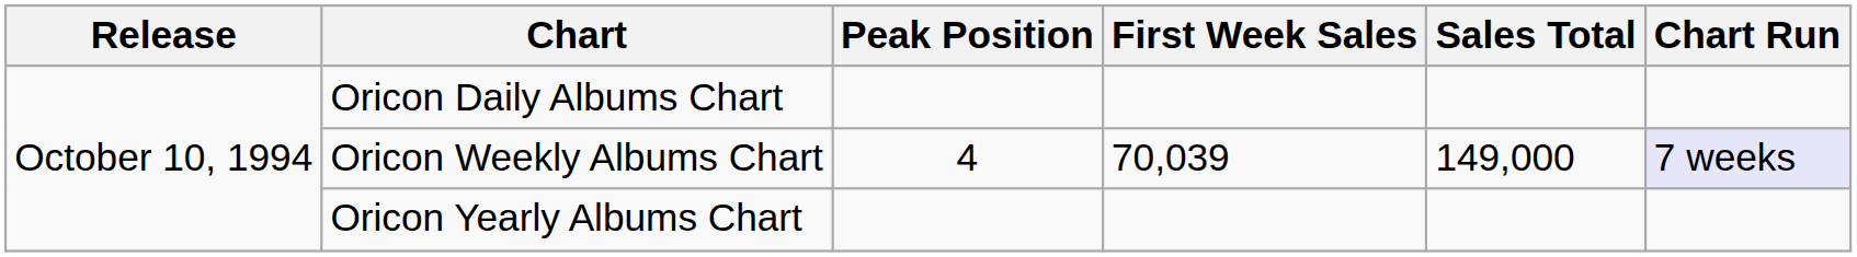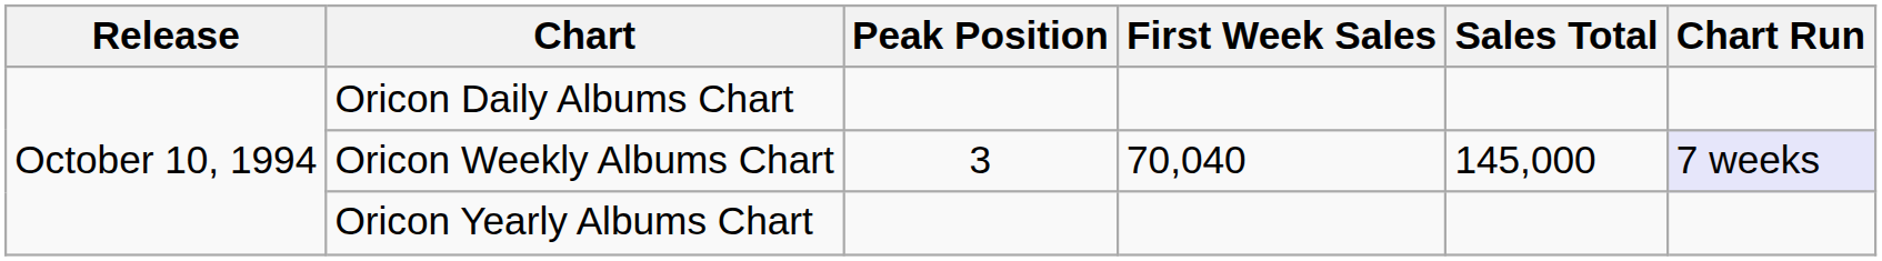Oricon Weekly Albums Chart | Peak Position: 4 -> 3
Oricon Weekly Albums Chart | First Week Sales: 70,039 -> 70,040
Oricon Weekly Albums Chart | Sales Total: 149,000 -> 145,000
